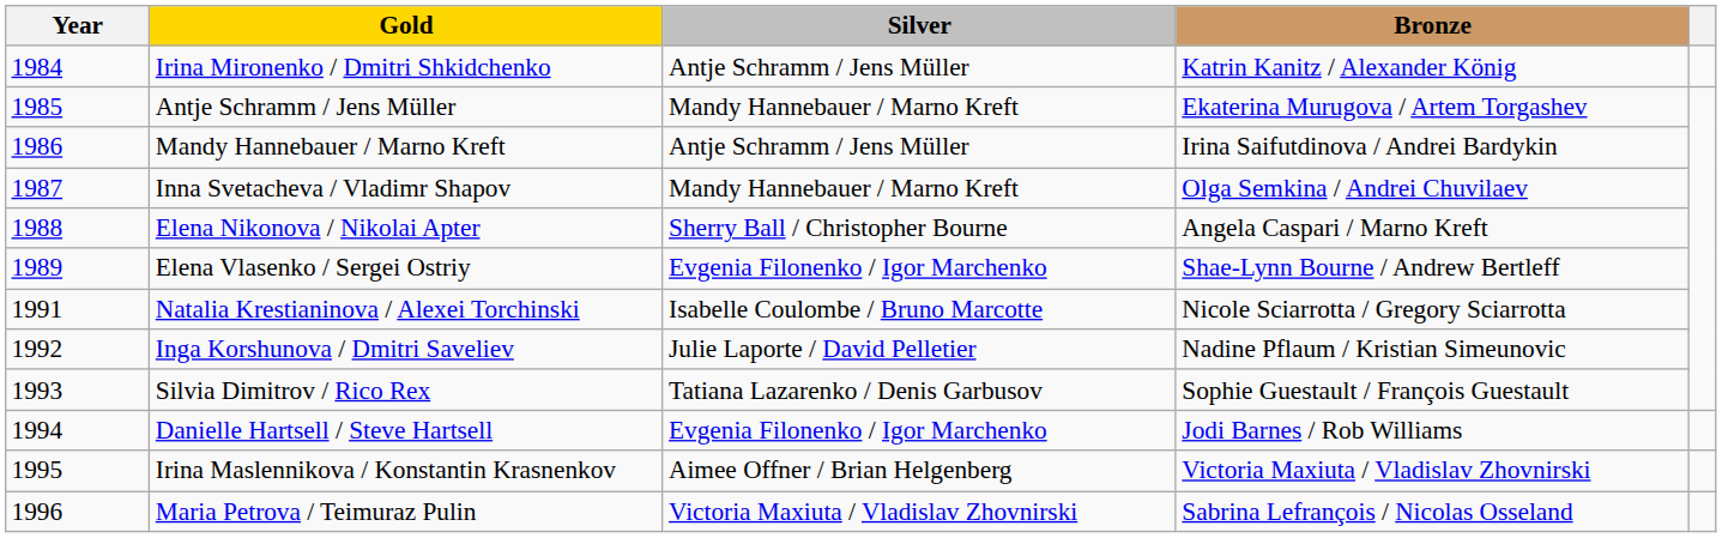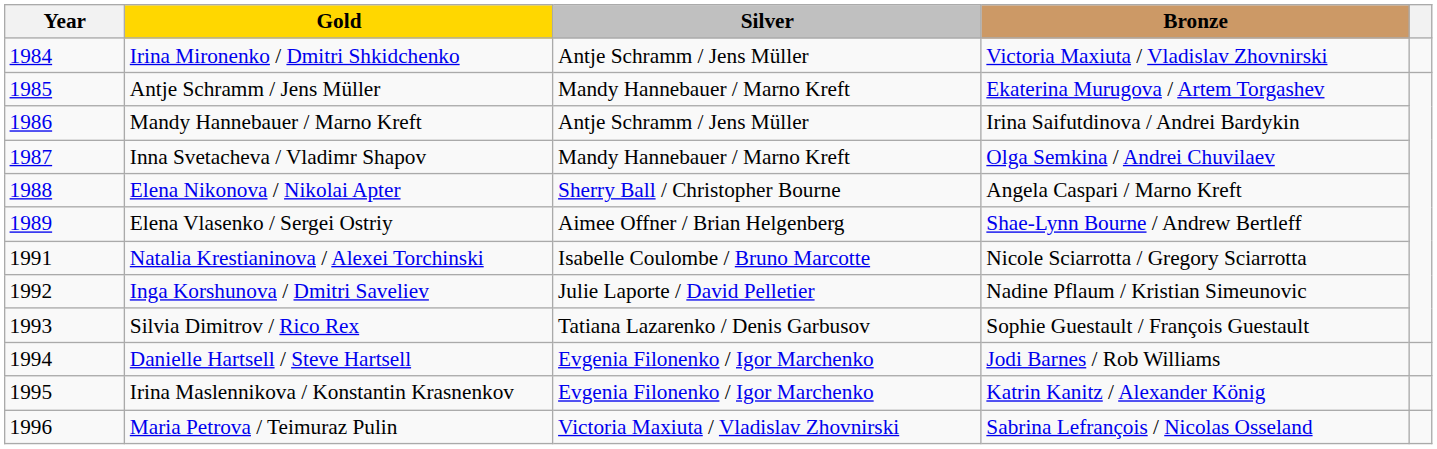Irina Mironenko / Dmitri Shkidchenko | Bronze: Katrin Kanitz / Alexander König -> Victoria Maxiuta / Vladislav Zhovnirski
Elena Vlasenko / Sergei Ostriy | Silver: Evgenia Filonenko / Igor Marchenko -> Aimee Offner / Brian Helgenberg
Irina Maslennikova / Konstantin Krasnenkov | Silver: Aimee Offner / Brian Helgenberg -> Evgenia Filonenko / Igor Marchenko
Irina Maslennikova / Konstantin Krasnenkov | Bronze: Victoria Maxiuta / Vladislav Zhovnirski -> Katrin Kanitz / Alexander König
